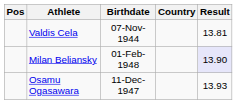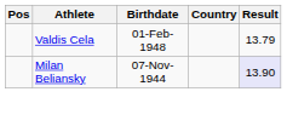Valdis Cela | Birthdate: 07-Nov-1944 -> 01-Feb-1948
Valdis Cela | Result: 13.81 -> 13.79
Milan Beliansky | Birthdate: 01-Feb-1948 -> 07-Nov-1944
- row: Osamu Ogasawara | 11-Dec-1947 | 13.93
